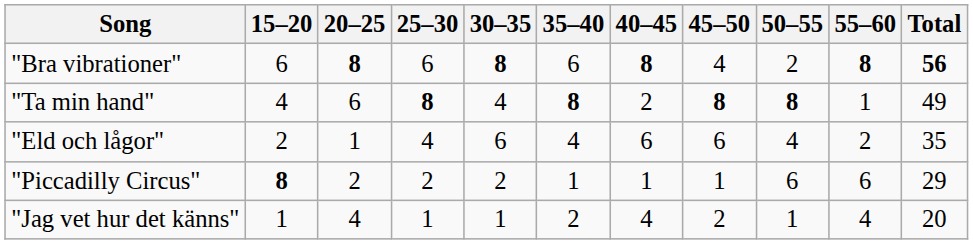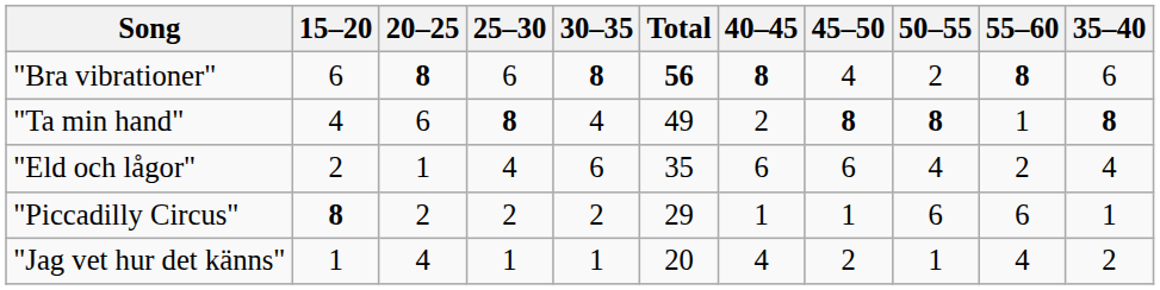columns swapped: 35–40 <-> Total
